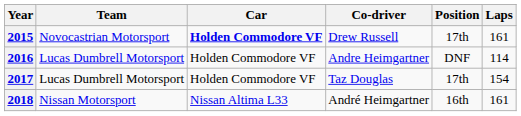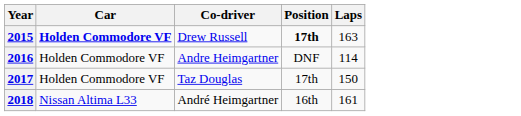- column: Team | Novocastrian Motorsport | Lucas Dumbrell Motorsport | Lucas Dumbrell Motorsport | Nissan Motorsport
2015 | Position: normal -> bold
2015 | Laps: 161 -> 163
2017 | Laps: 154 -> 150
